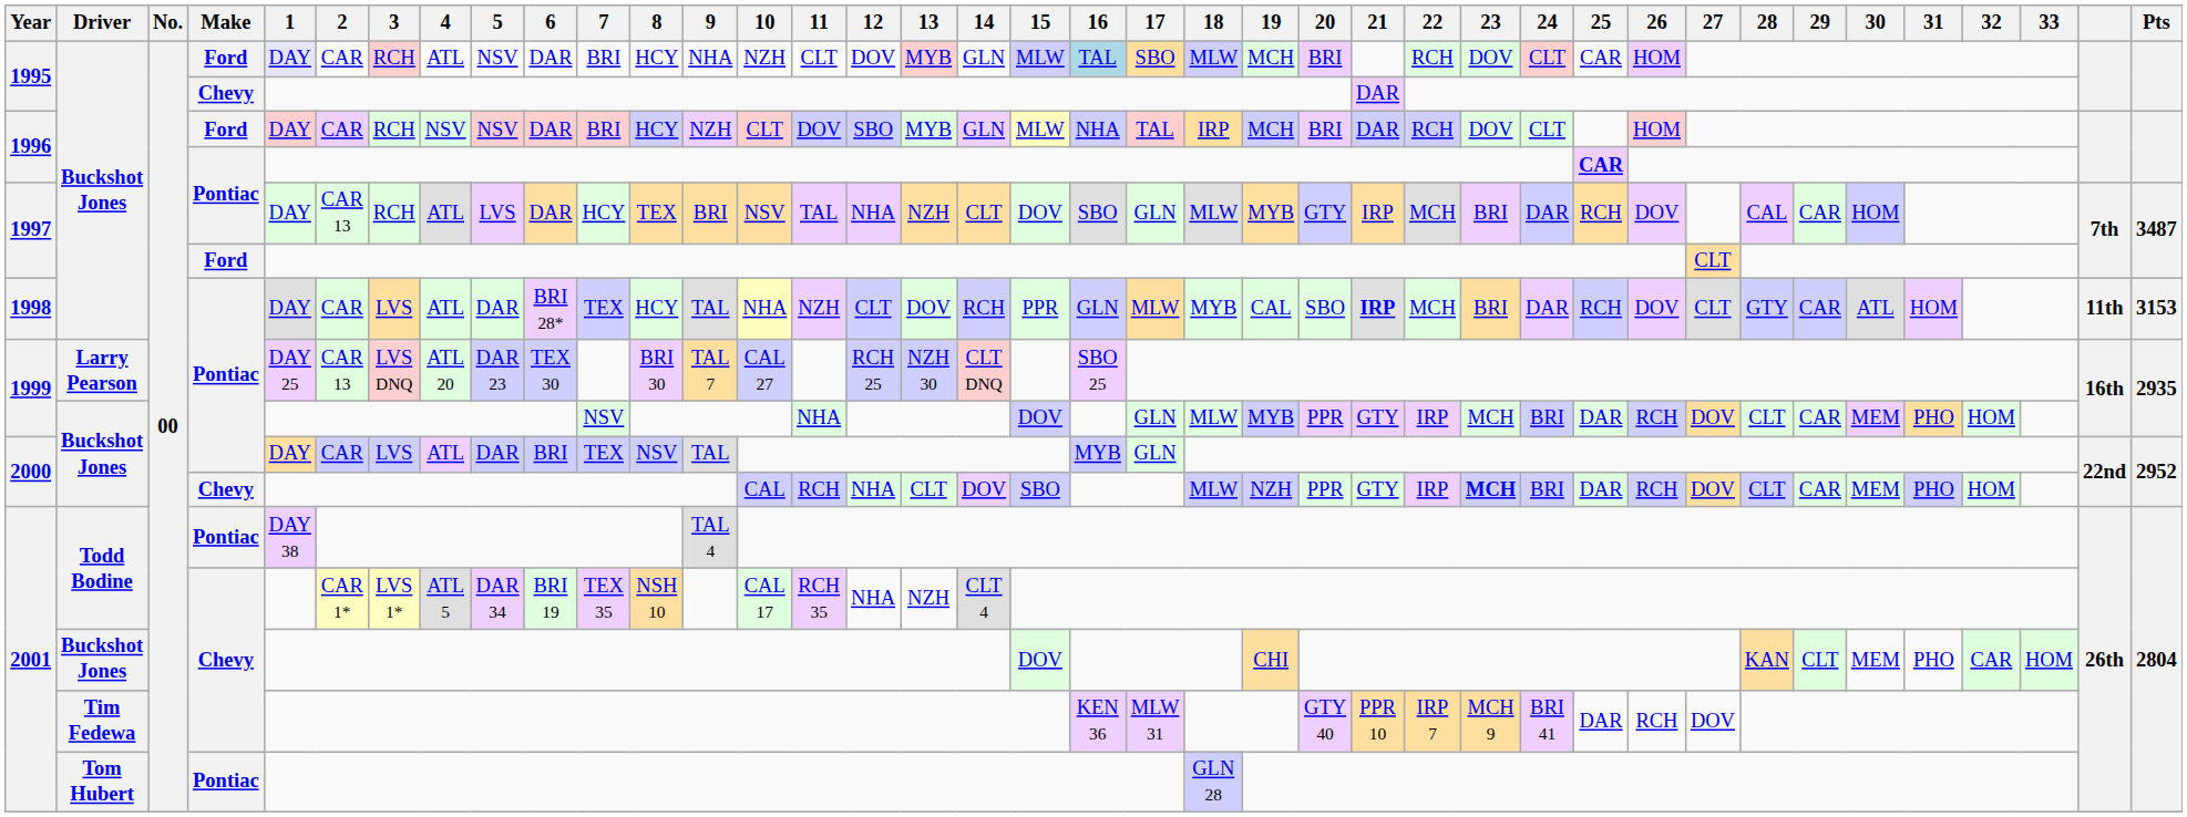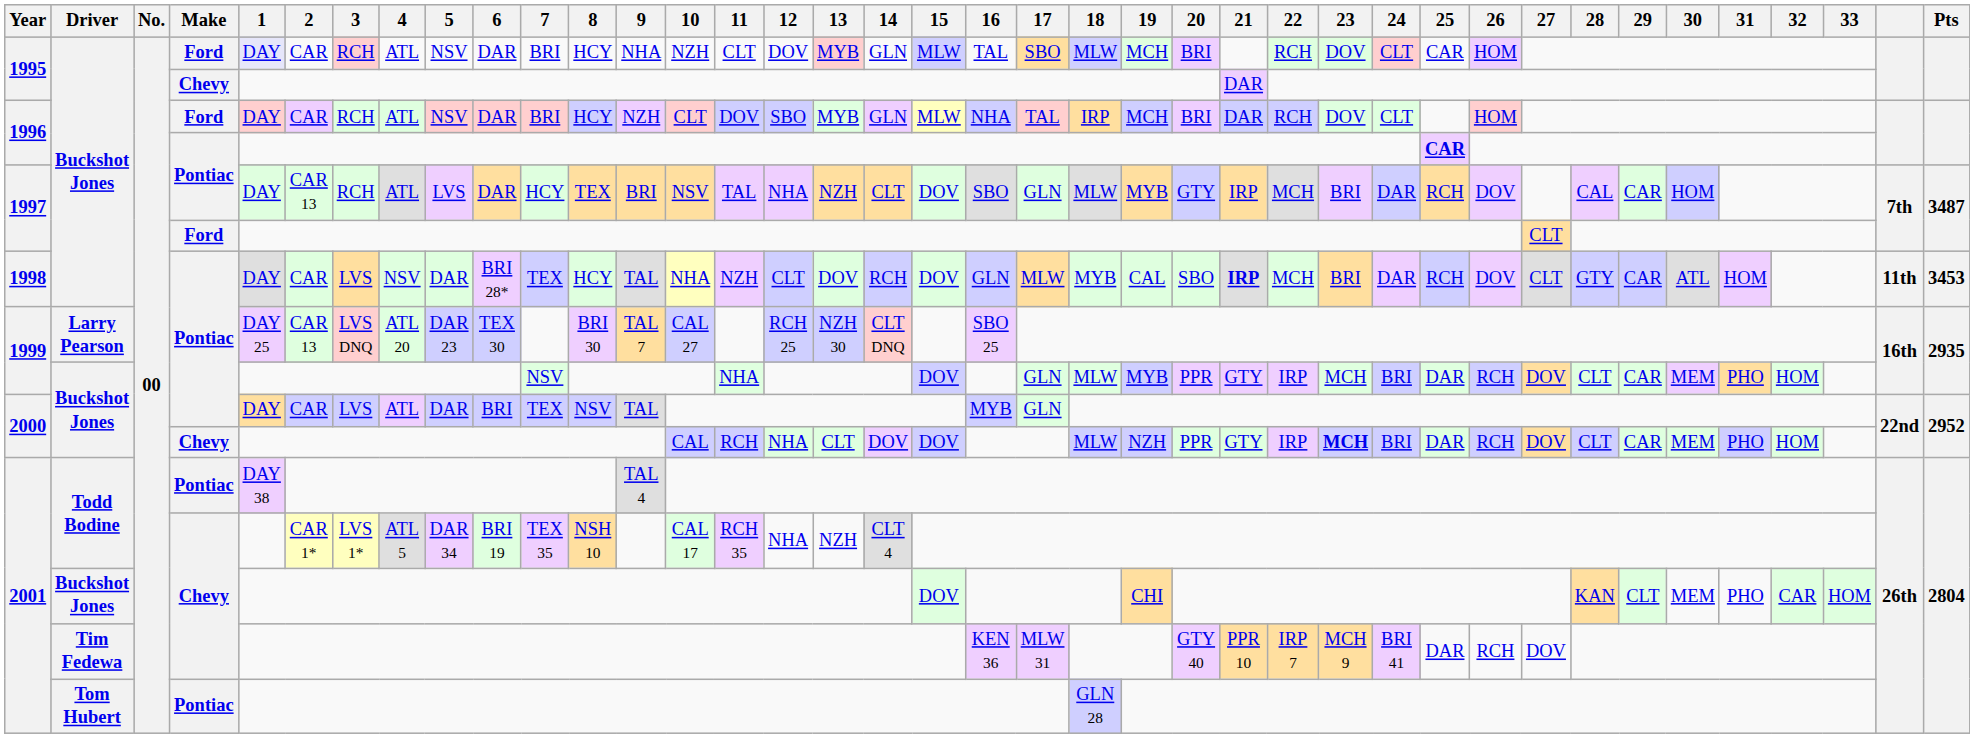1995 / Ford | 16: lightblue background -> no background
1996 / Ford | 4: NSV -> ATL
1998 | 4: ATL -> NSV
1998 | 15: PPR -> DOV
1998 | Pts: 3153 -> 3453
2000 / Chevy | 15: SBO -> DOV
